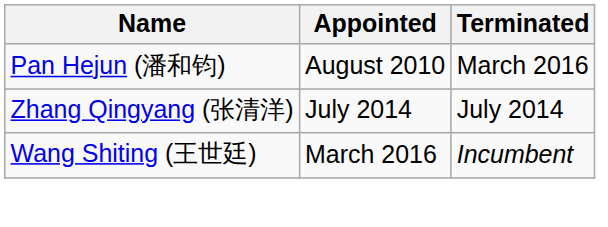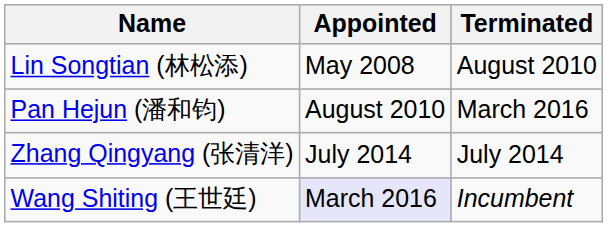+ row: Lin Songtian (林松添) | May 2008 | August 2010
Wang Shiting (王世廷) | Appointed: no background -> lavender background
